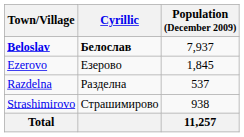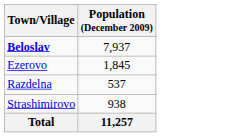- column: Cyrillic | Белослав | Езерово | Разделна | Страшимирово
